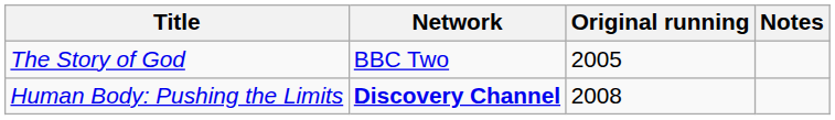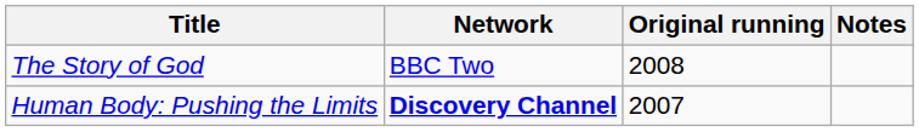The Story of God | Original running: 2005 -> 2008
Human Body: Pushing the Limits | Original running: 2008 -> 2007
